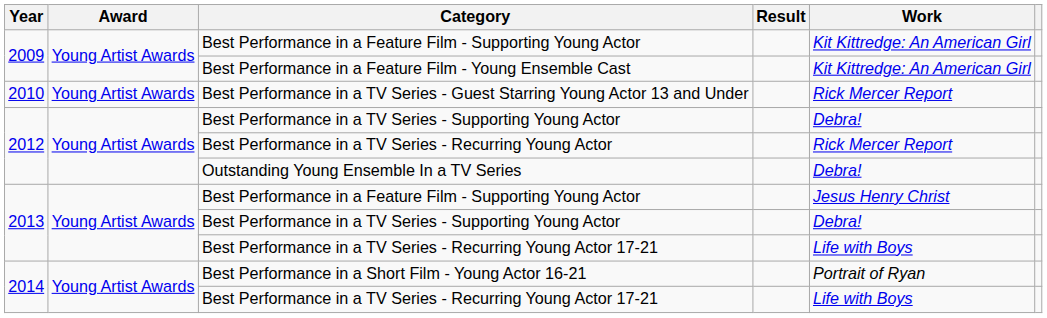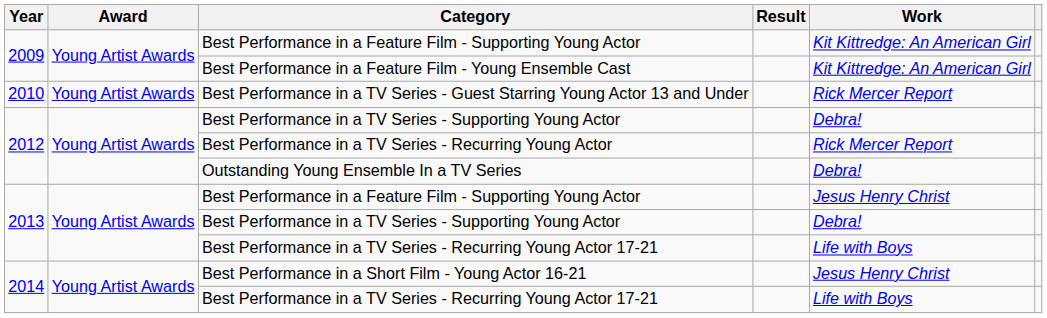Best Performance in a Short Film - Young Actor 16-21 | Work: Portrait of Ryan -> Jesus Henry Christ
